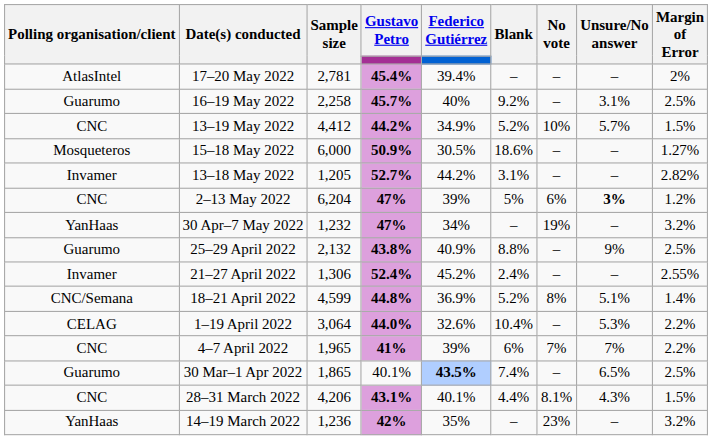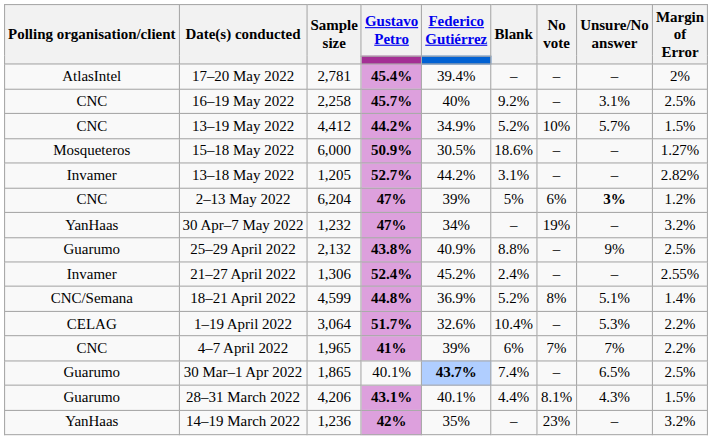16–19 May 2022 | Polling organisation/client: Guarumo -> CNC
1–19 April 2022 | Gustavo Petro: 44.0% -> 51.7%
30 Mar–1 Apr 2022 | Federico Gutiérrez: 43.5% -> 43.7%
28–31 March 2022 | Polling organisation/client: CNC -> Guarumo
